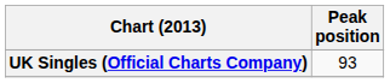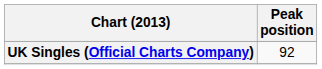UK Singles (Official Charts Company) | Peak position: 93 -> 92
